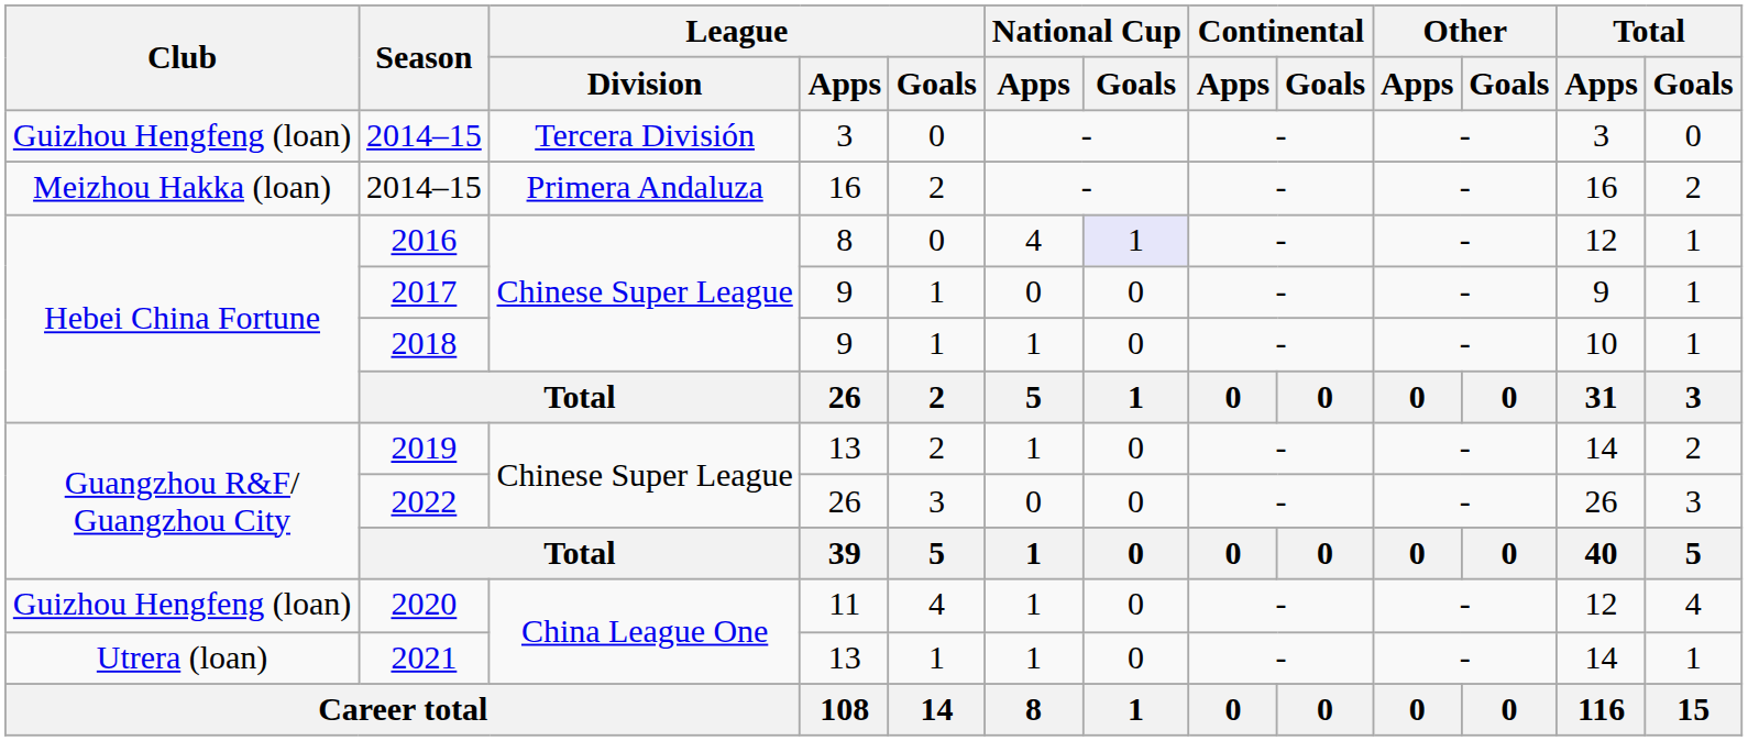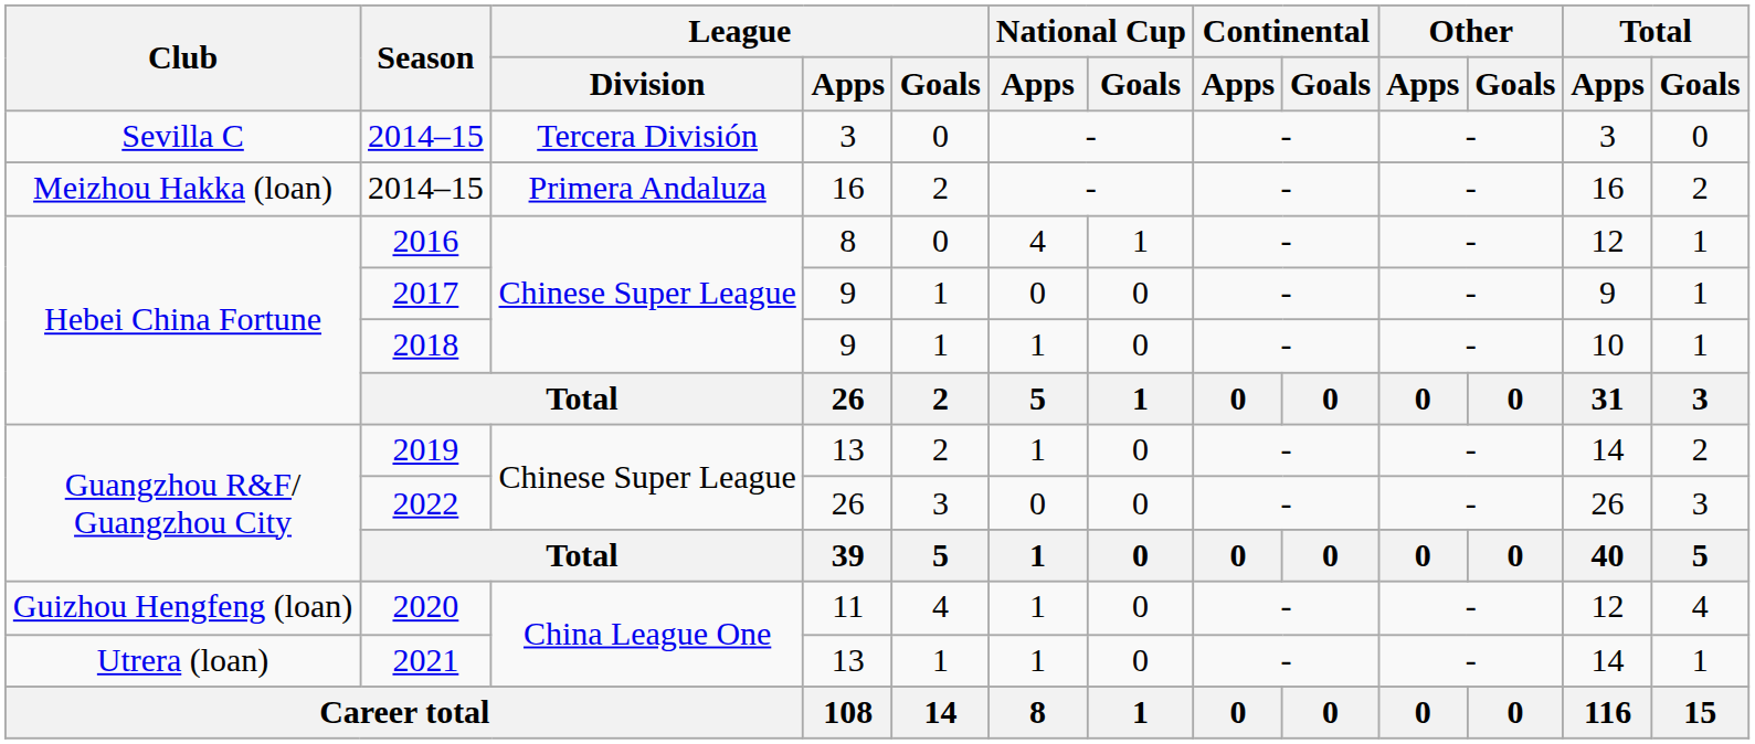2014–15 / 3 | Club: Guizhou Hengfeng (loan) -> Sevilla C
2016 | National Cup / Goals: lavender background -> no background
